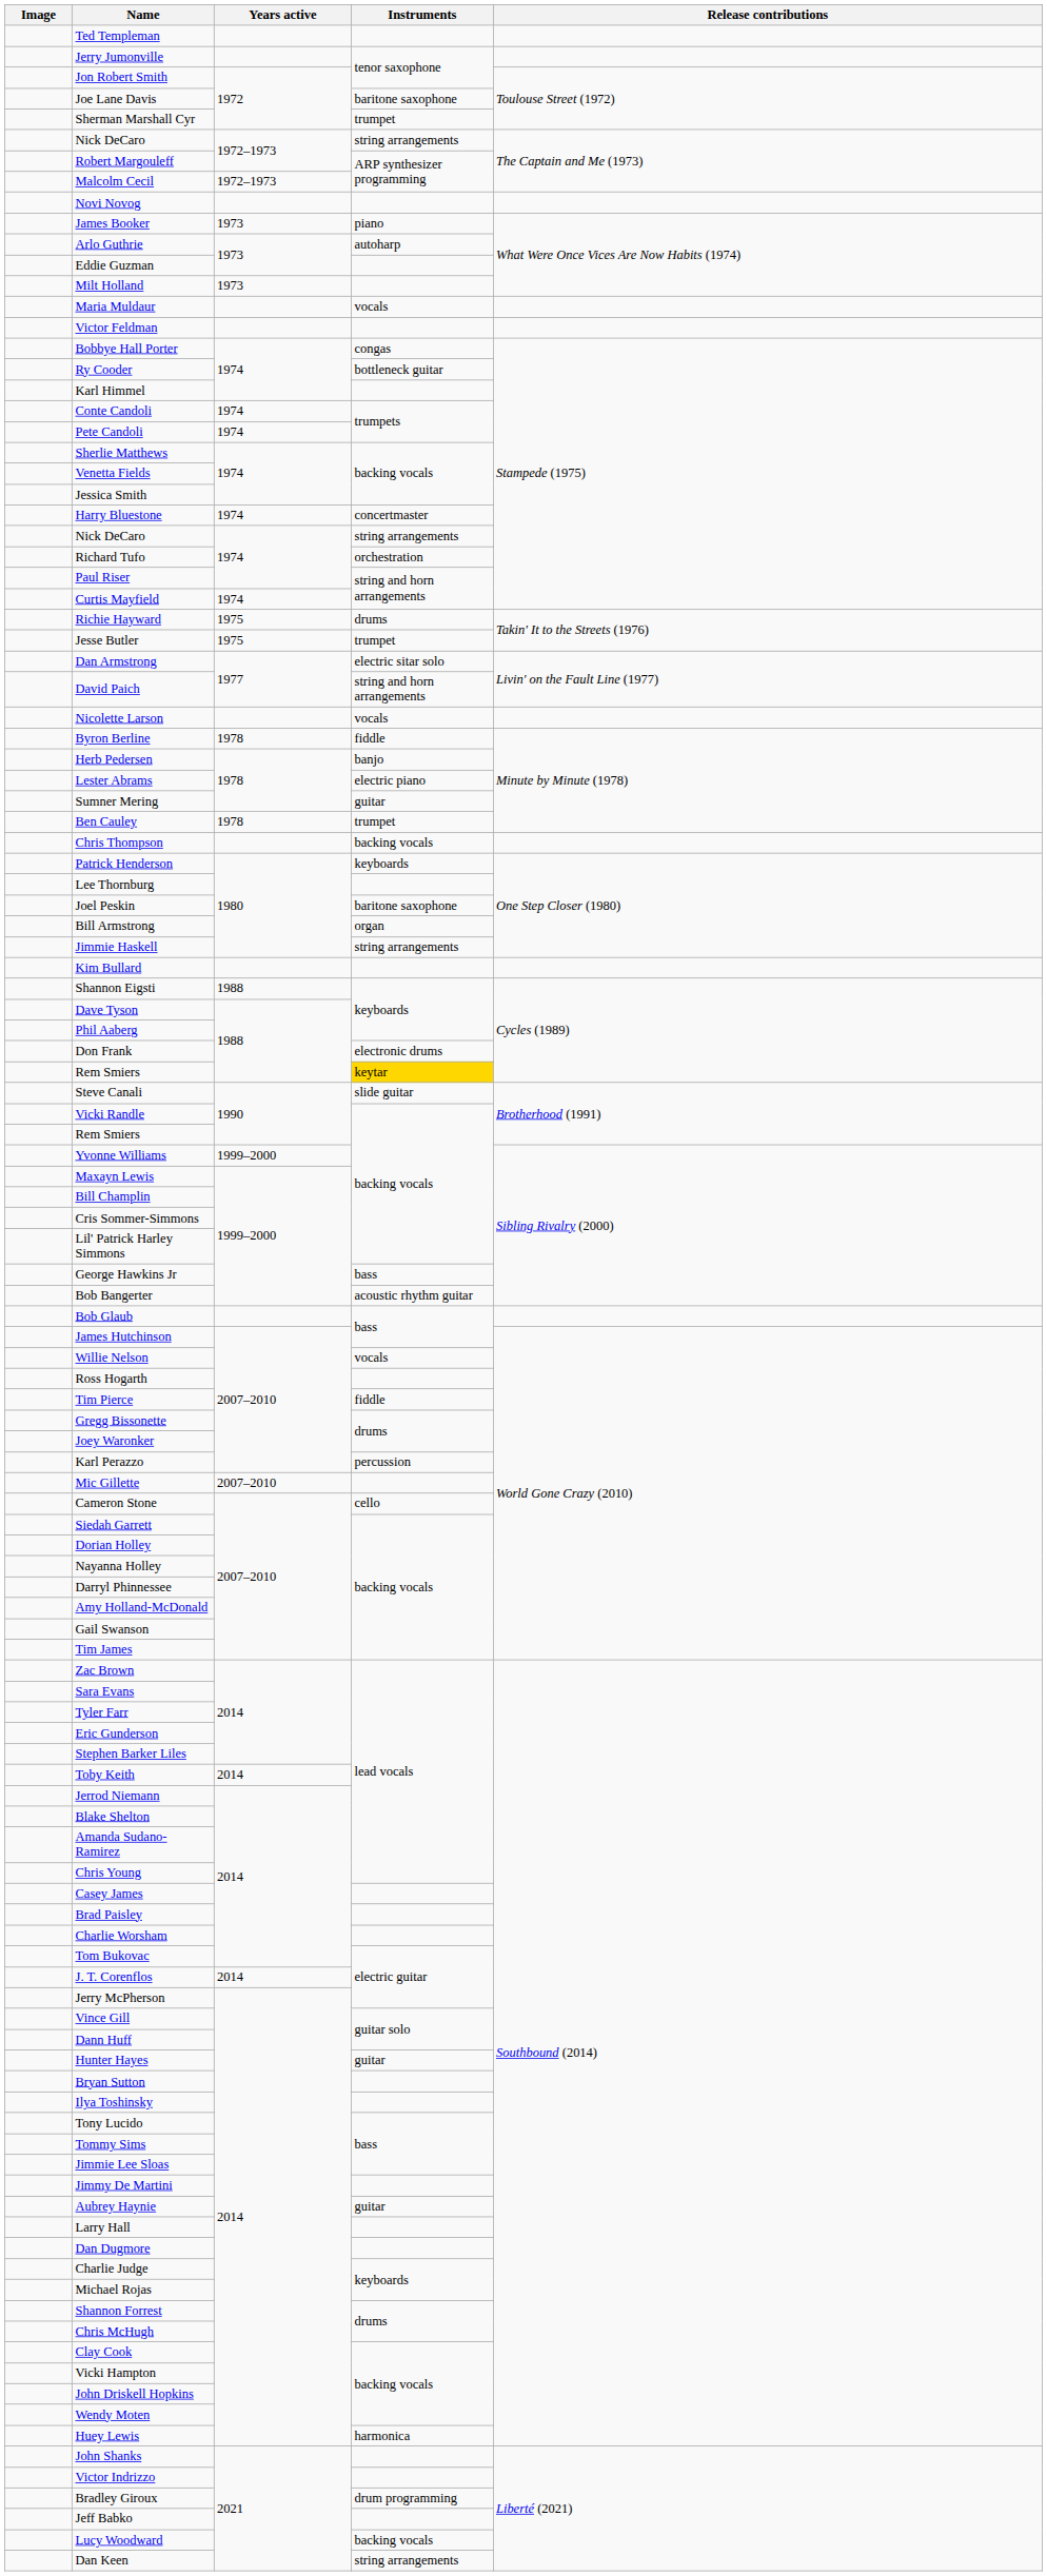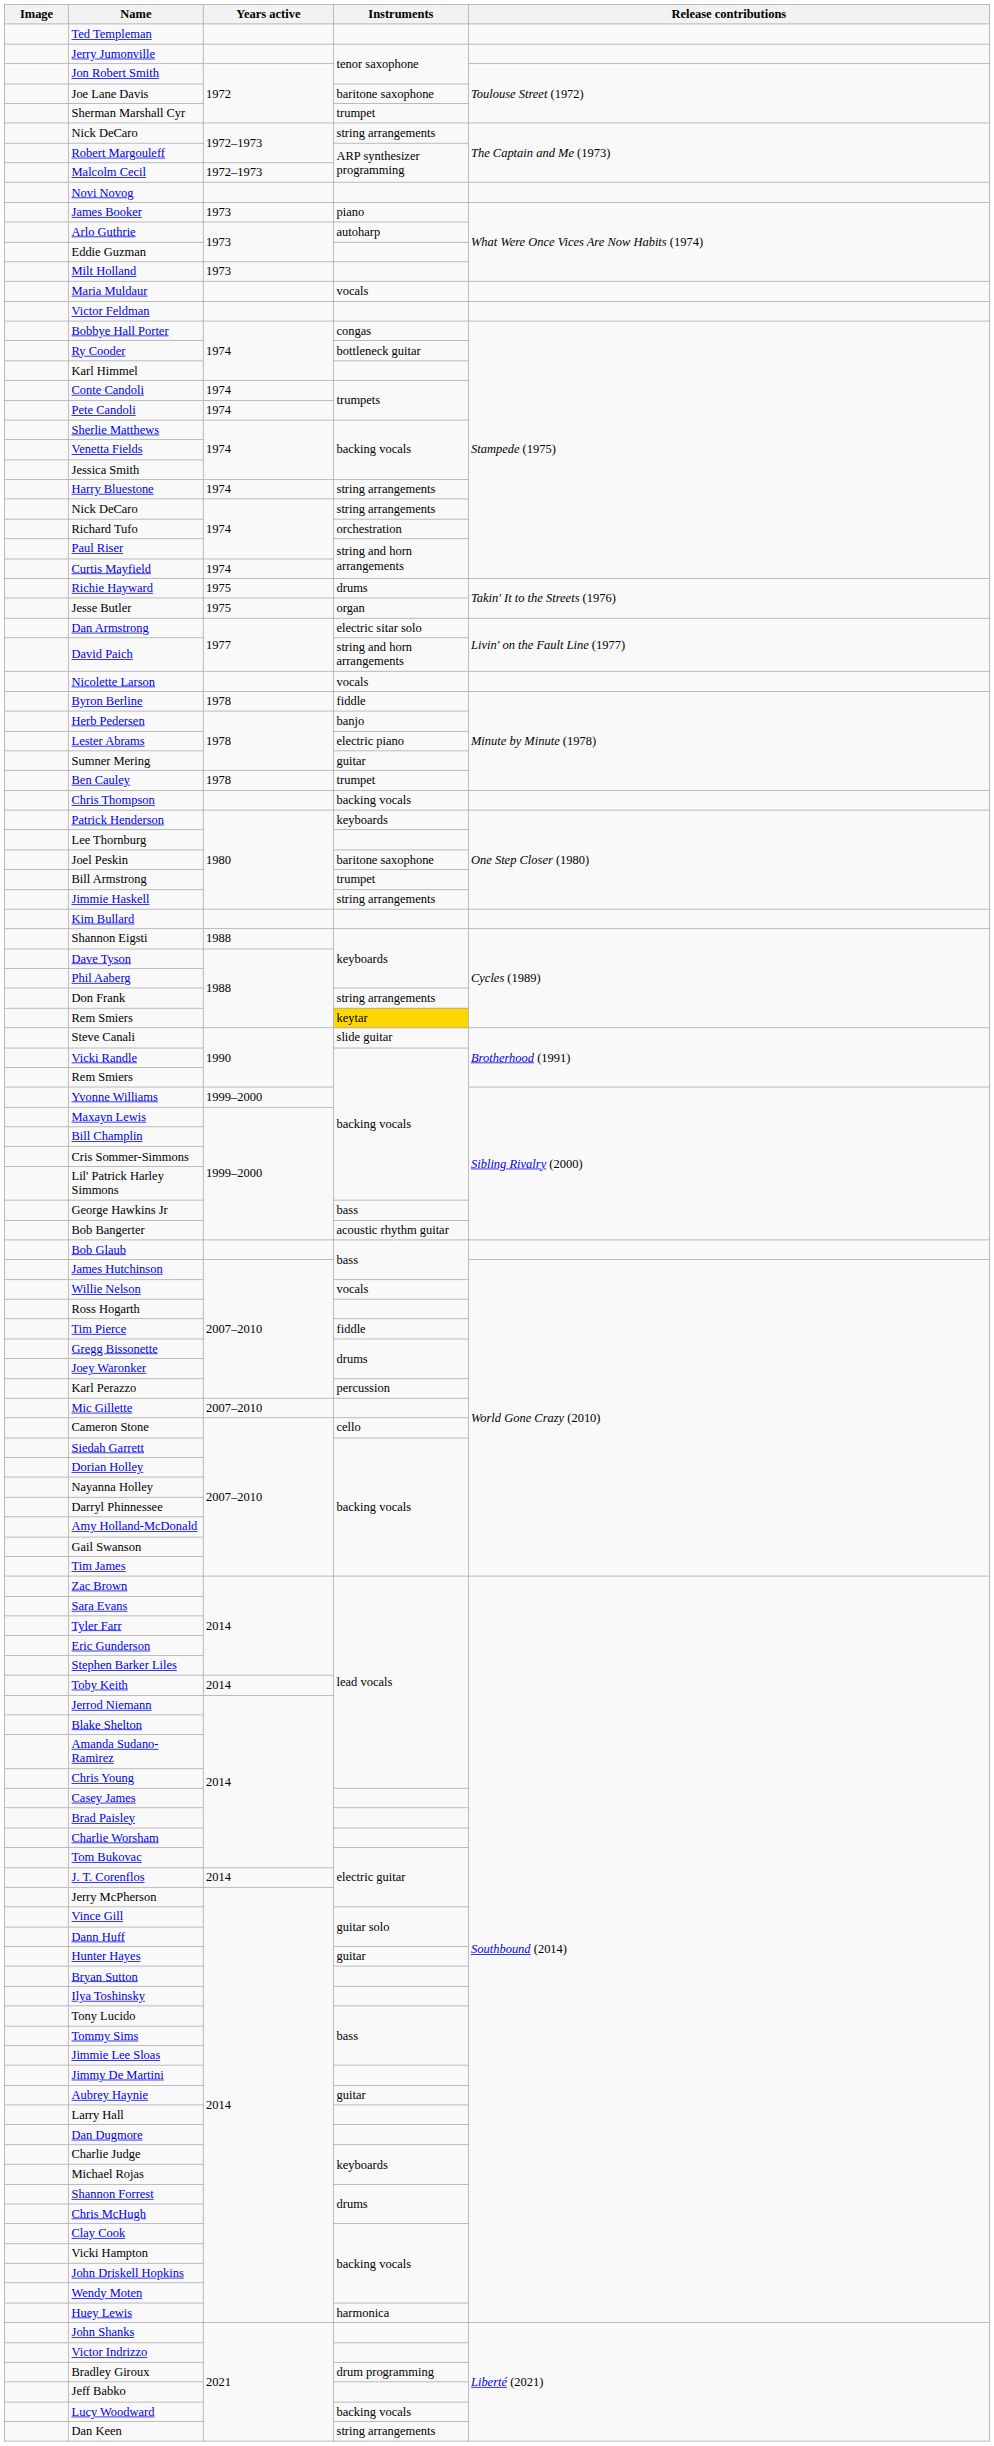Harry Bluestone | Instruments: concertmaster -> string arrangements
Jesse Butler | Instruments: trumpet -> organ
Bill Armstrong | Instruments: organ -> trumpet
Don Frank | Instruments: electronic drums -> string arrangements
